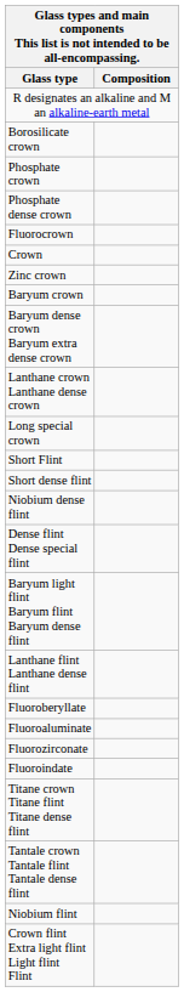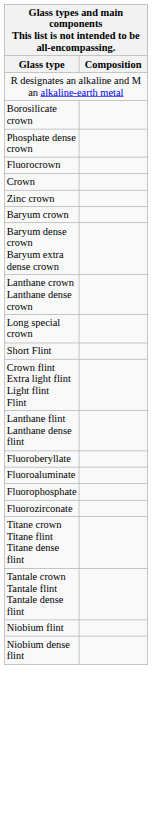- row: Phosphate crown
- row: Short dense flint
rows swapped: Crown flint Extra light flint Light flint Flint <-> Niobium dense flint
- row: Dense flint Dense special flint
- row: Baryum light flint Baryum flint Baryum dense flint
+ row: Fluorophosphate
- row: Fluoroindate
